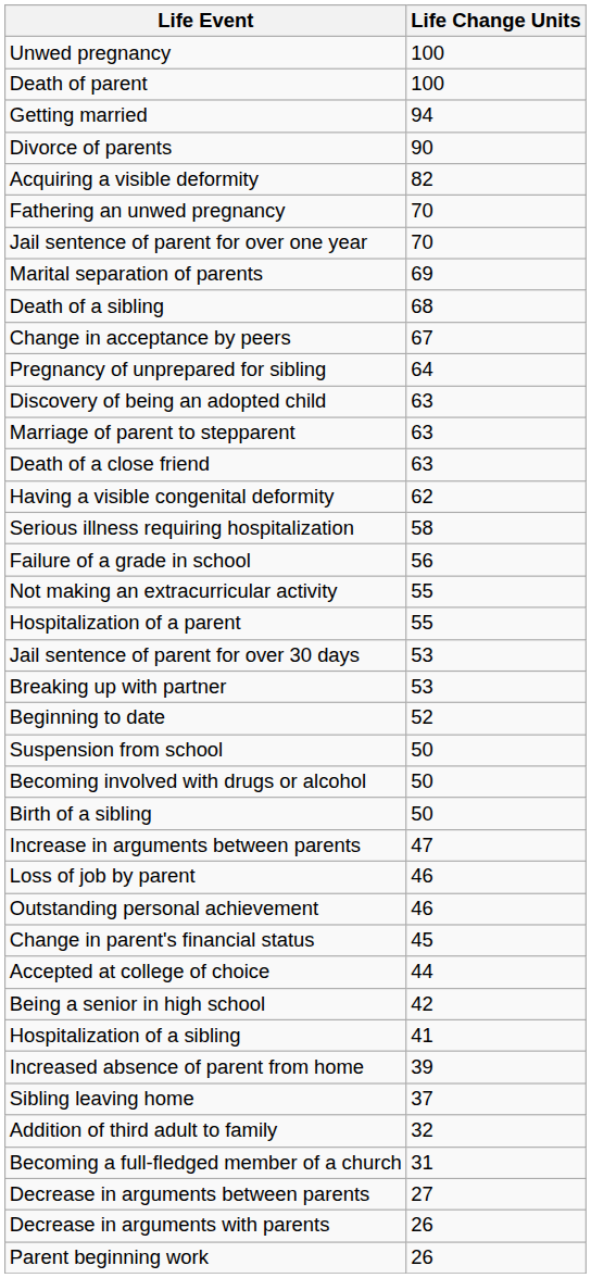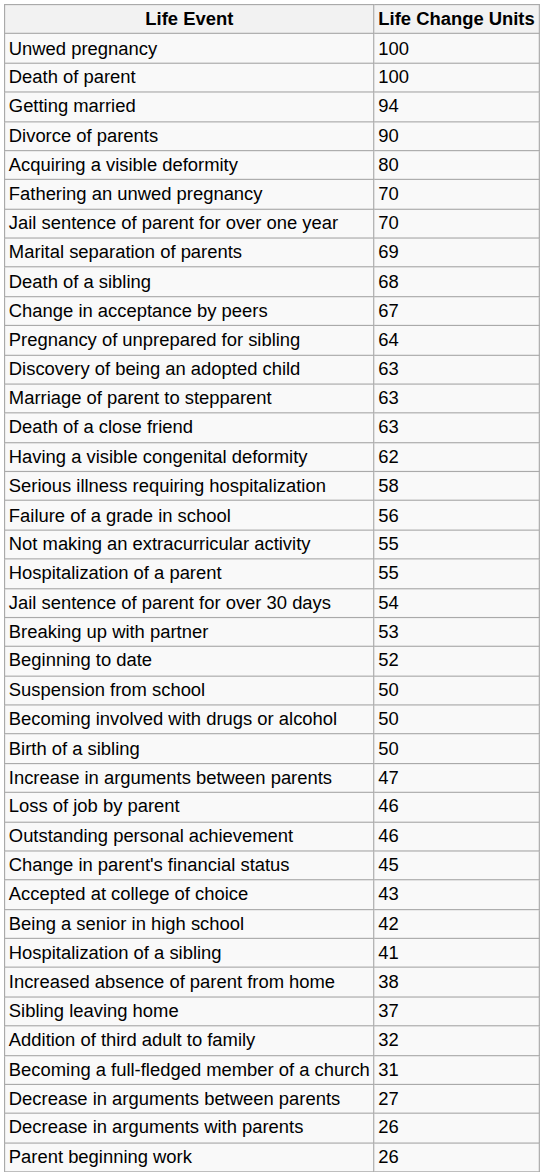Acquiring a visible deformity | Life Change Units: 82 -> 80
Jail sentence of parent for over 30 days | Life Change Units: 53 -> 54
Accepted at college of choice | Life Change Units: 44 -> 43
Increased absence of parent from home | Life Change Units: 39 -> 38
